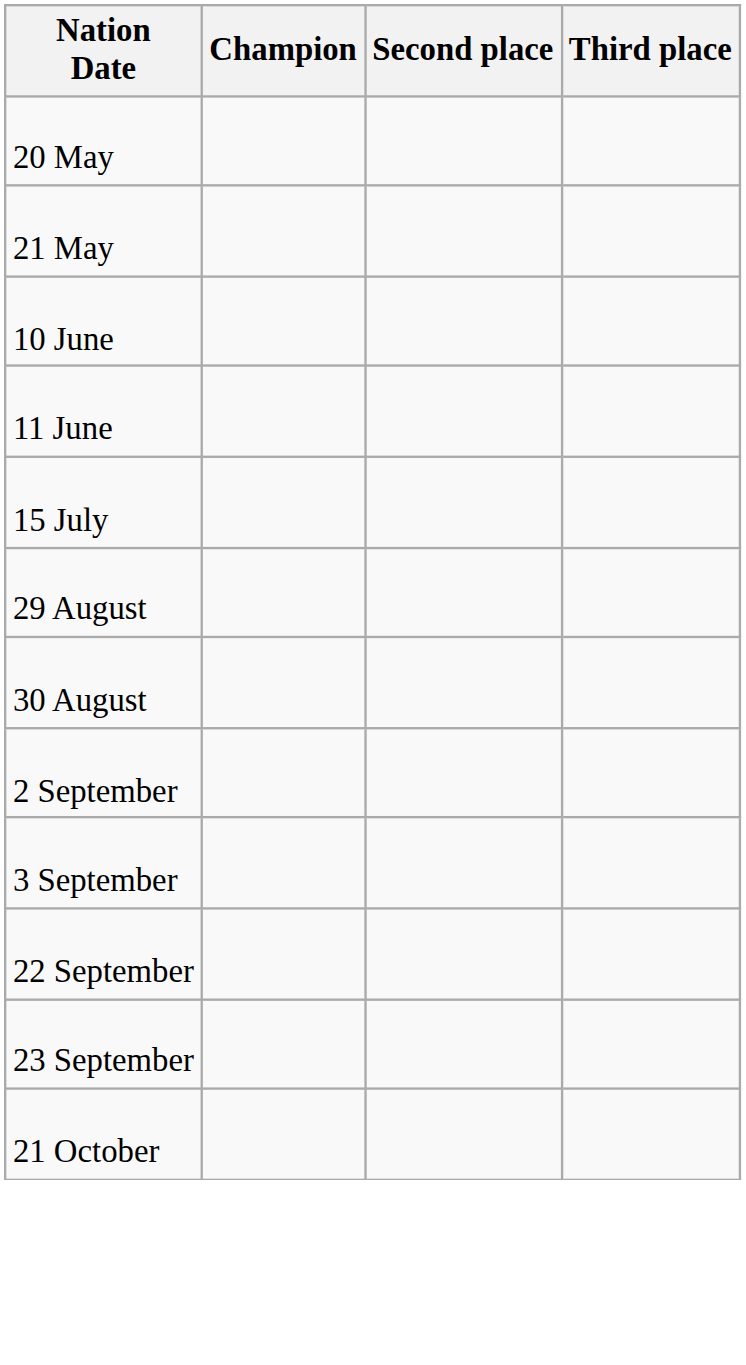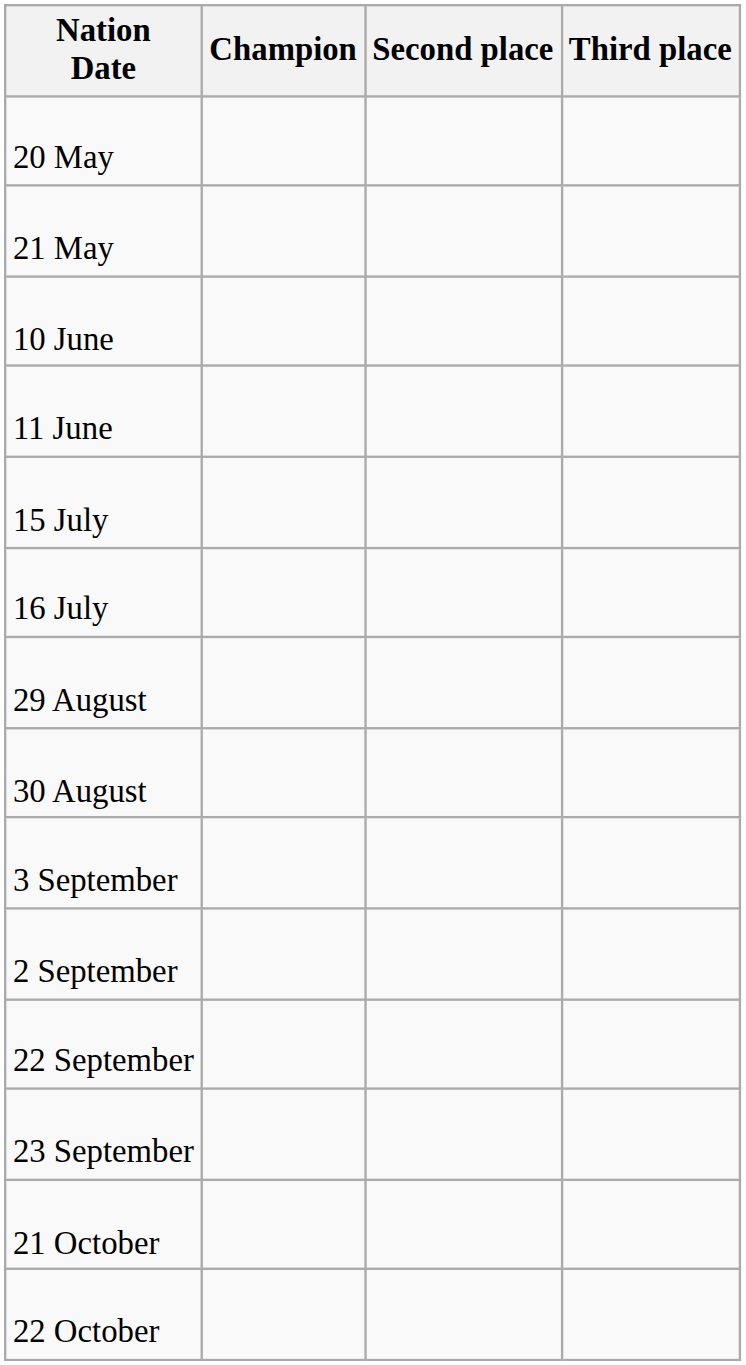+ row: 16 July
rows swapped: 2 September <-> 3 September
+ row: 22 October
